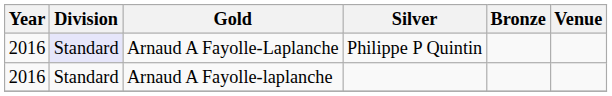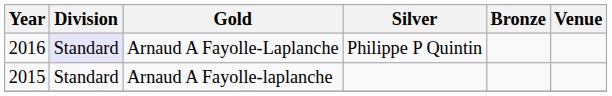Arnaud A Fayolle-laplanche | Year: 2016 -> 2015
